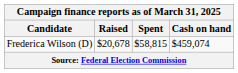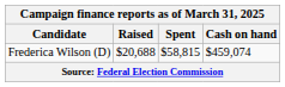Frederica Wilson (D) | Raised: $20,678 -> $20,688
